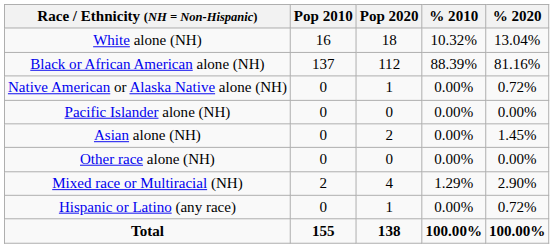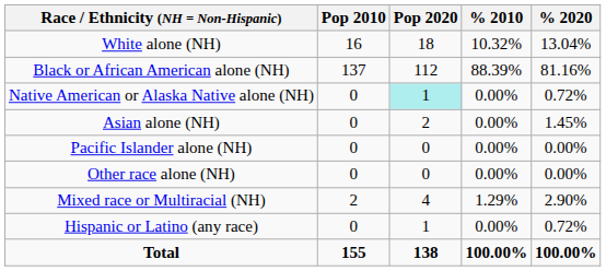Native American or Alaska Native alone (NH) | Pop 2020: no background -> paleturquoise background
rows swapped: Asian alone (NH) <-> Pacific Islander alone (NH)
